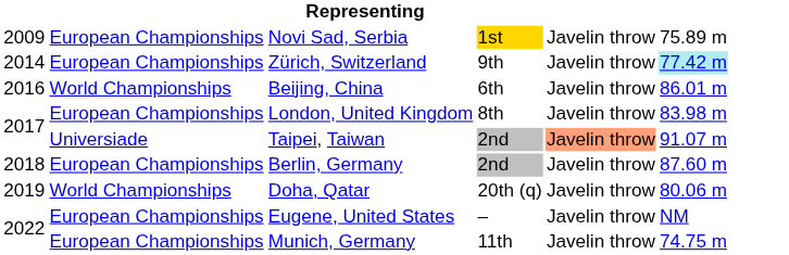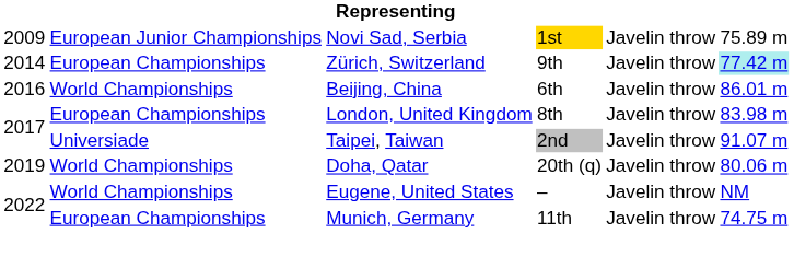Novi Sad, Serbia | column 2: European Championships -> European Junior Championships
Taipei, Taiwan | column 5: lightsalmon background -> no background
- row: 2018 | European Championships | Berlin, Germany | 2nd | Javelin throw | 87.60 m
Eugene, United States | column 2: European Championships -> World Championships
